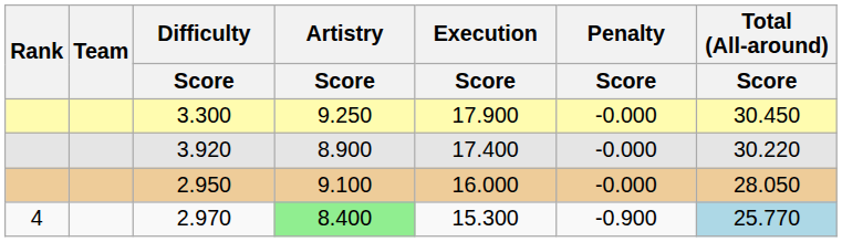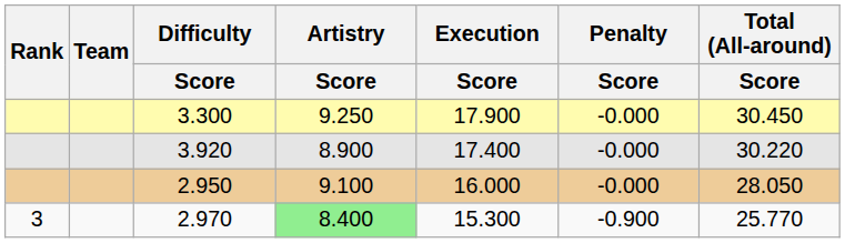2.970 | Rank: 4 -> 3
2.970 | Total (All-around) / Score: lightblue background -> no background
